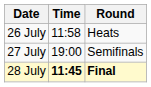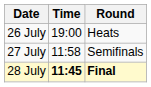26 July | Time: 11:58 -> 19:00
27 July | Time: 19:00 -> 11:58
